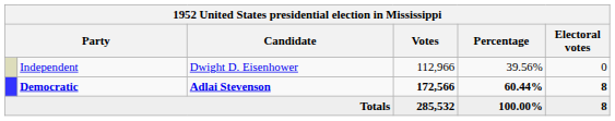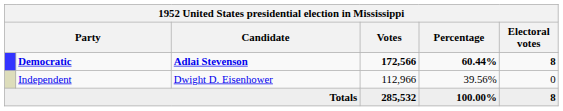rows swapped: Democratic <-> Independent
